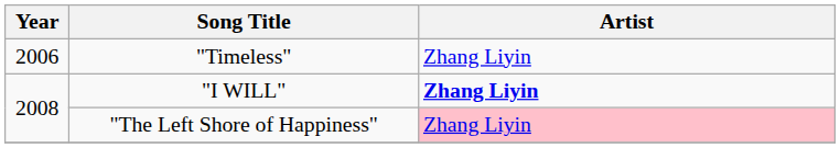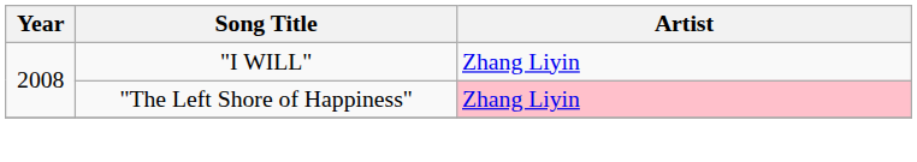- row: 2006 | "Timeless" | Zhang Liyin
"I WILL" | Artist: bold -> normal
